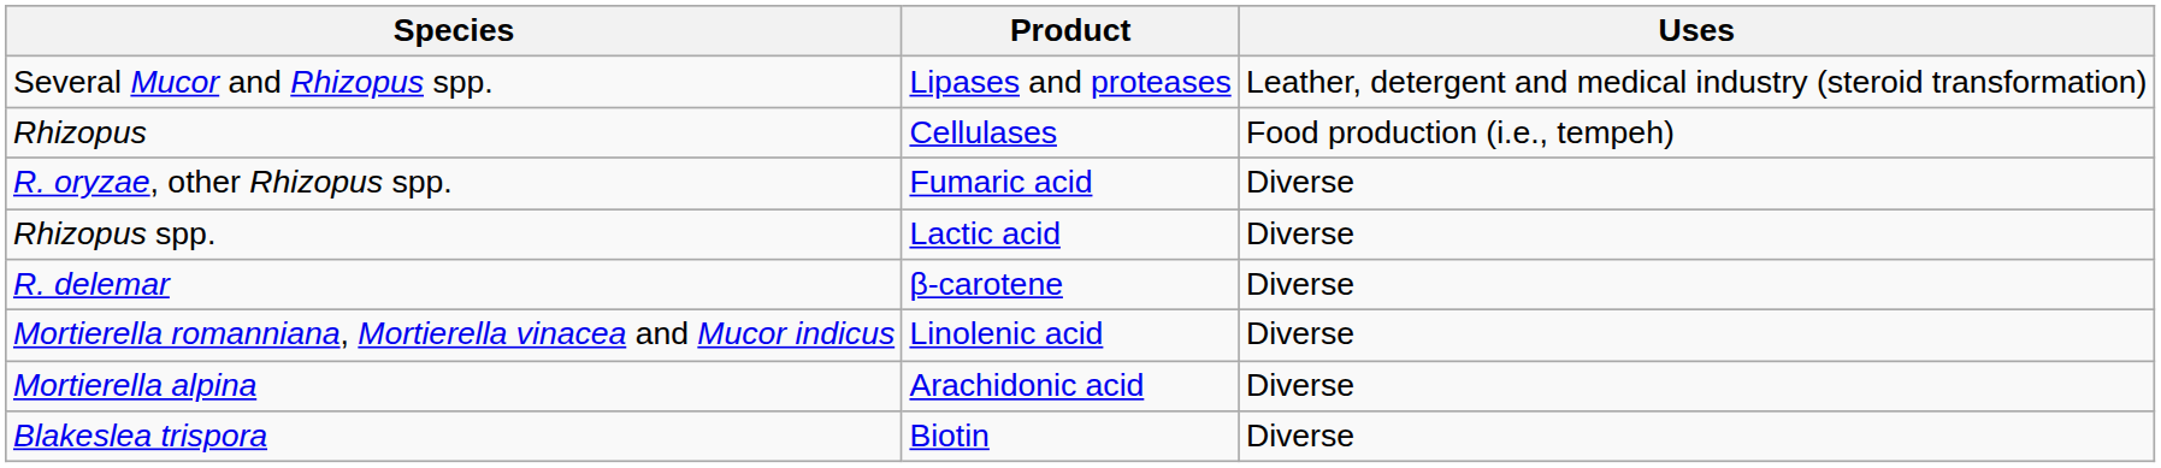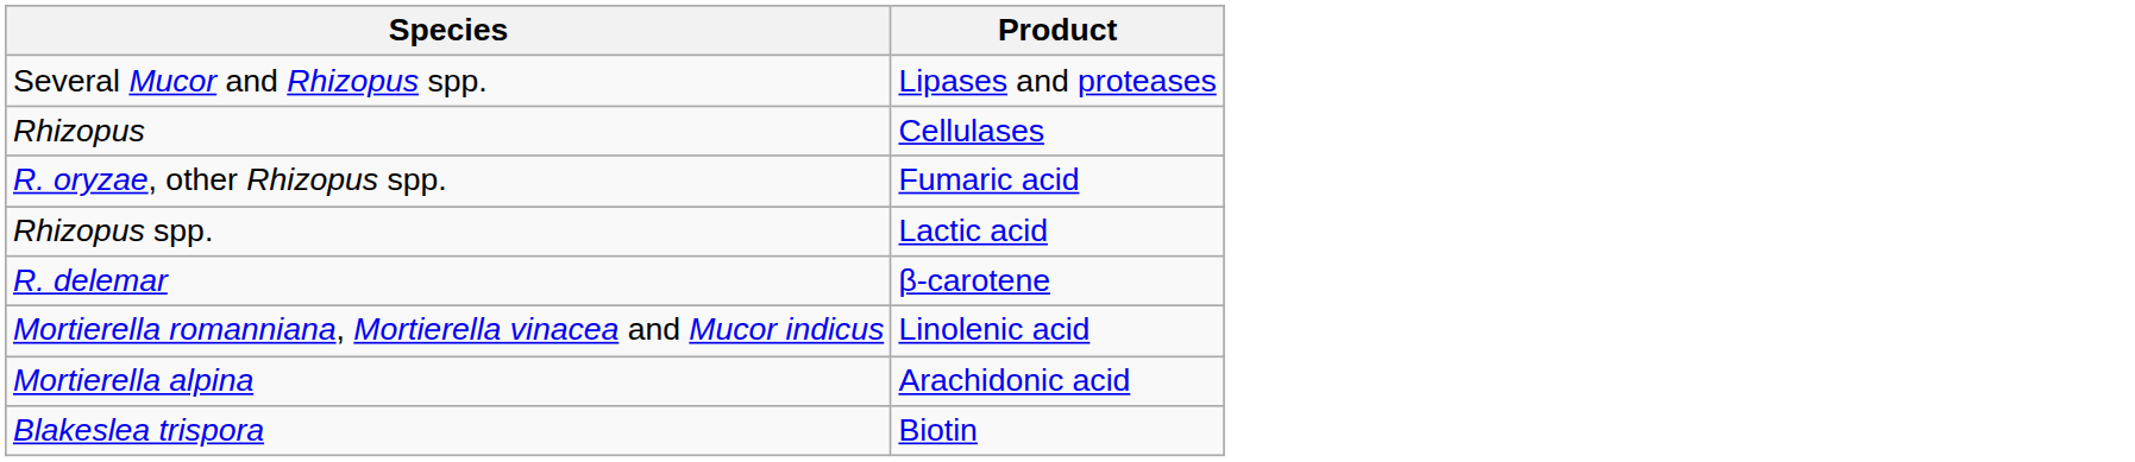- column: Uses | Leather, detergent and medical industry (steroid transformation) | Food production (i.e., tempeh) | Diverse | Diverse | Diverse | Diverse | Diverse | Diverse
